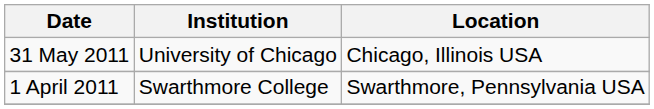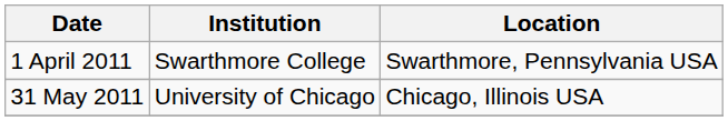rows swapped: 1 April 2011 <-> 31 May 2011
